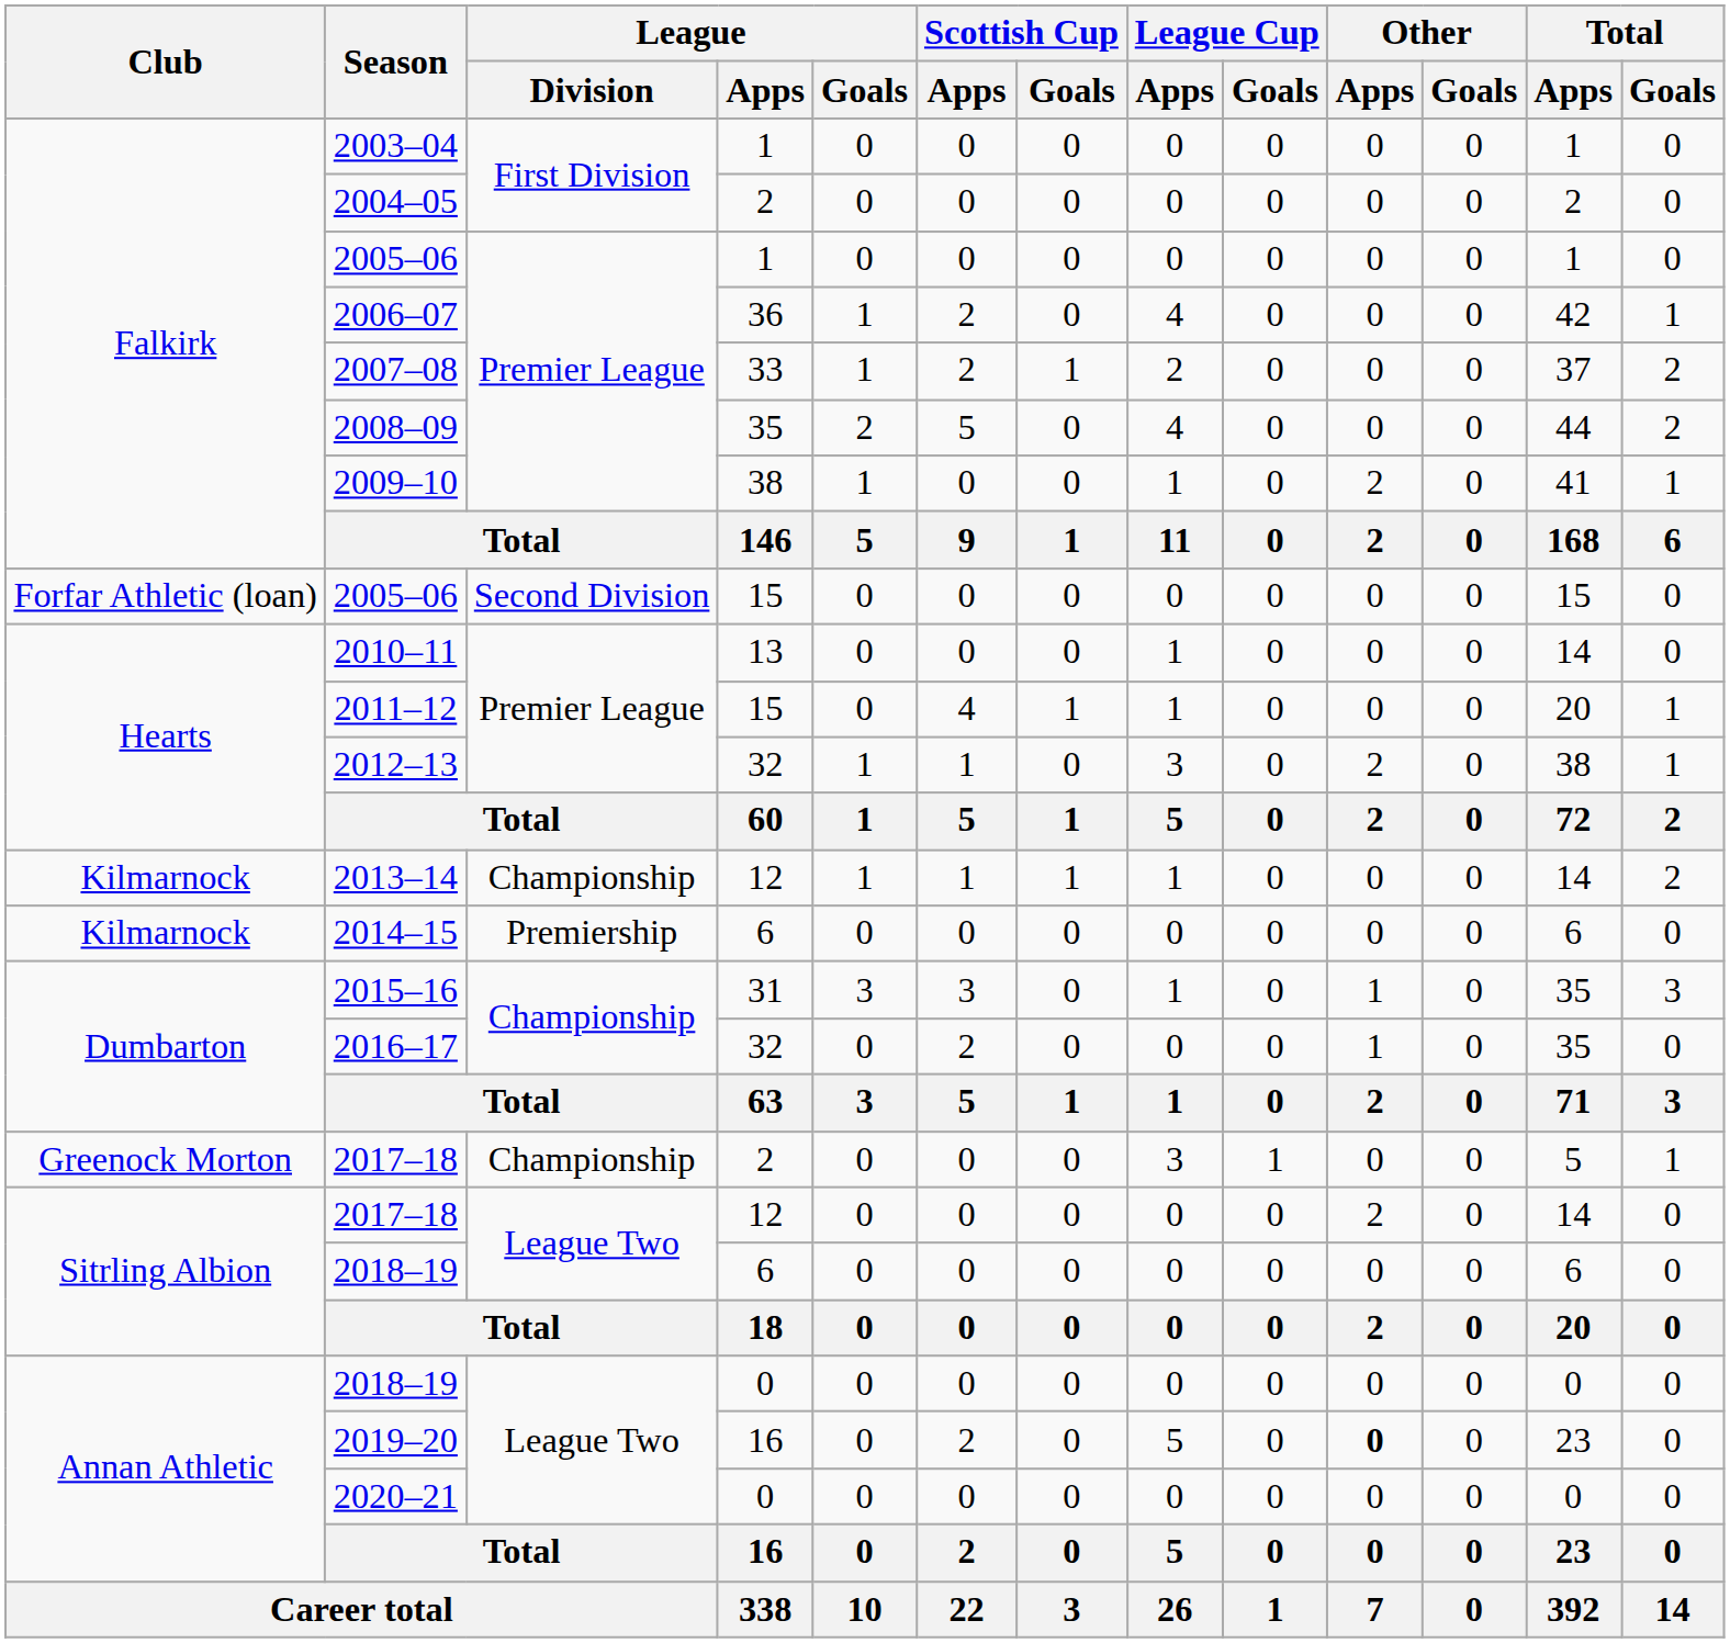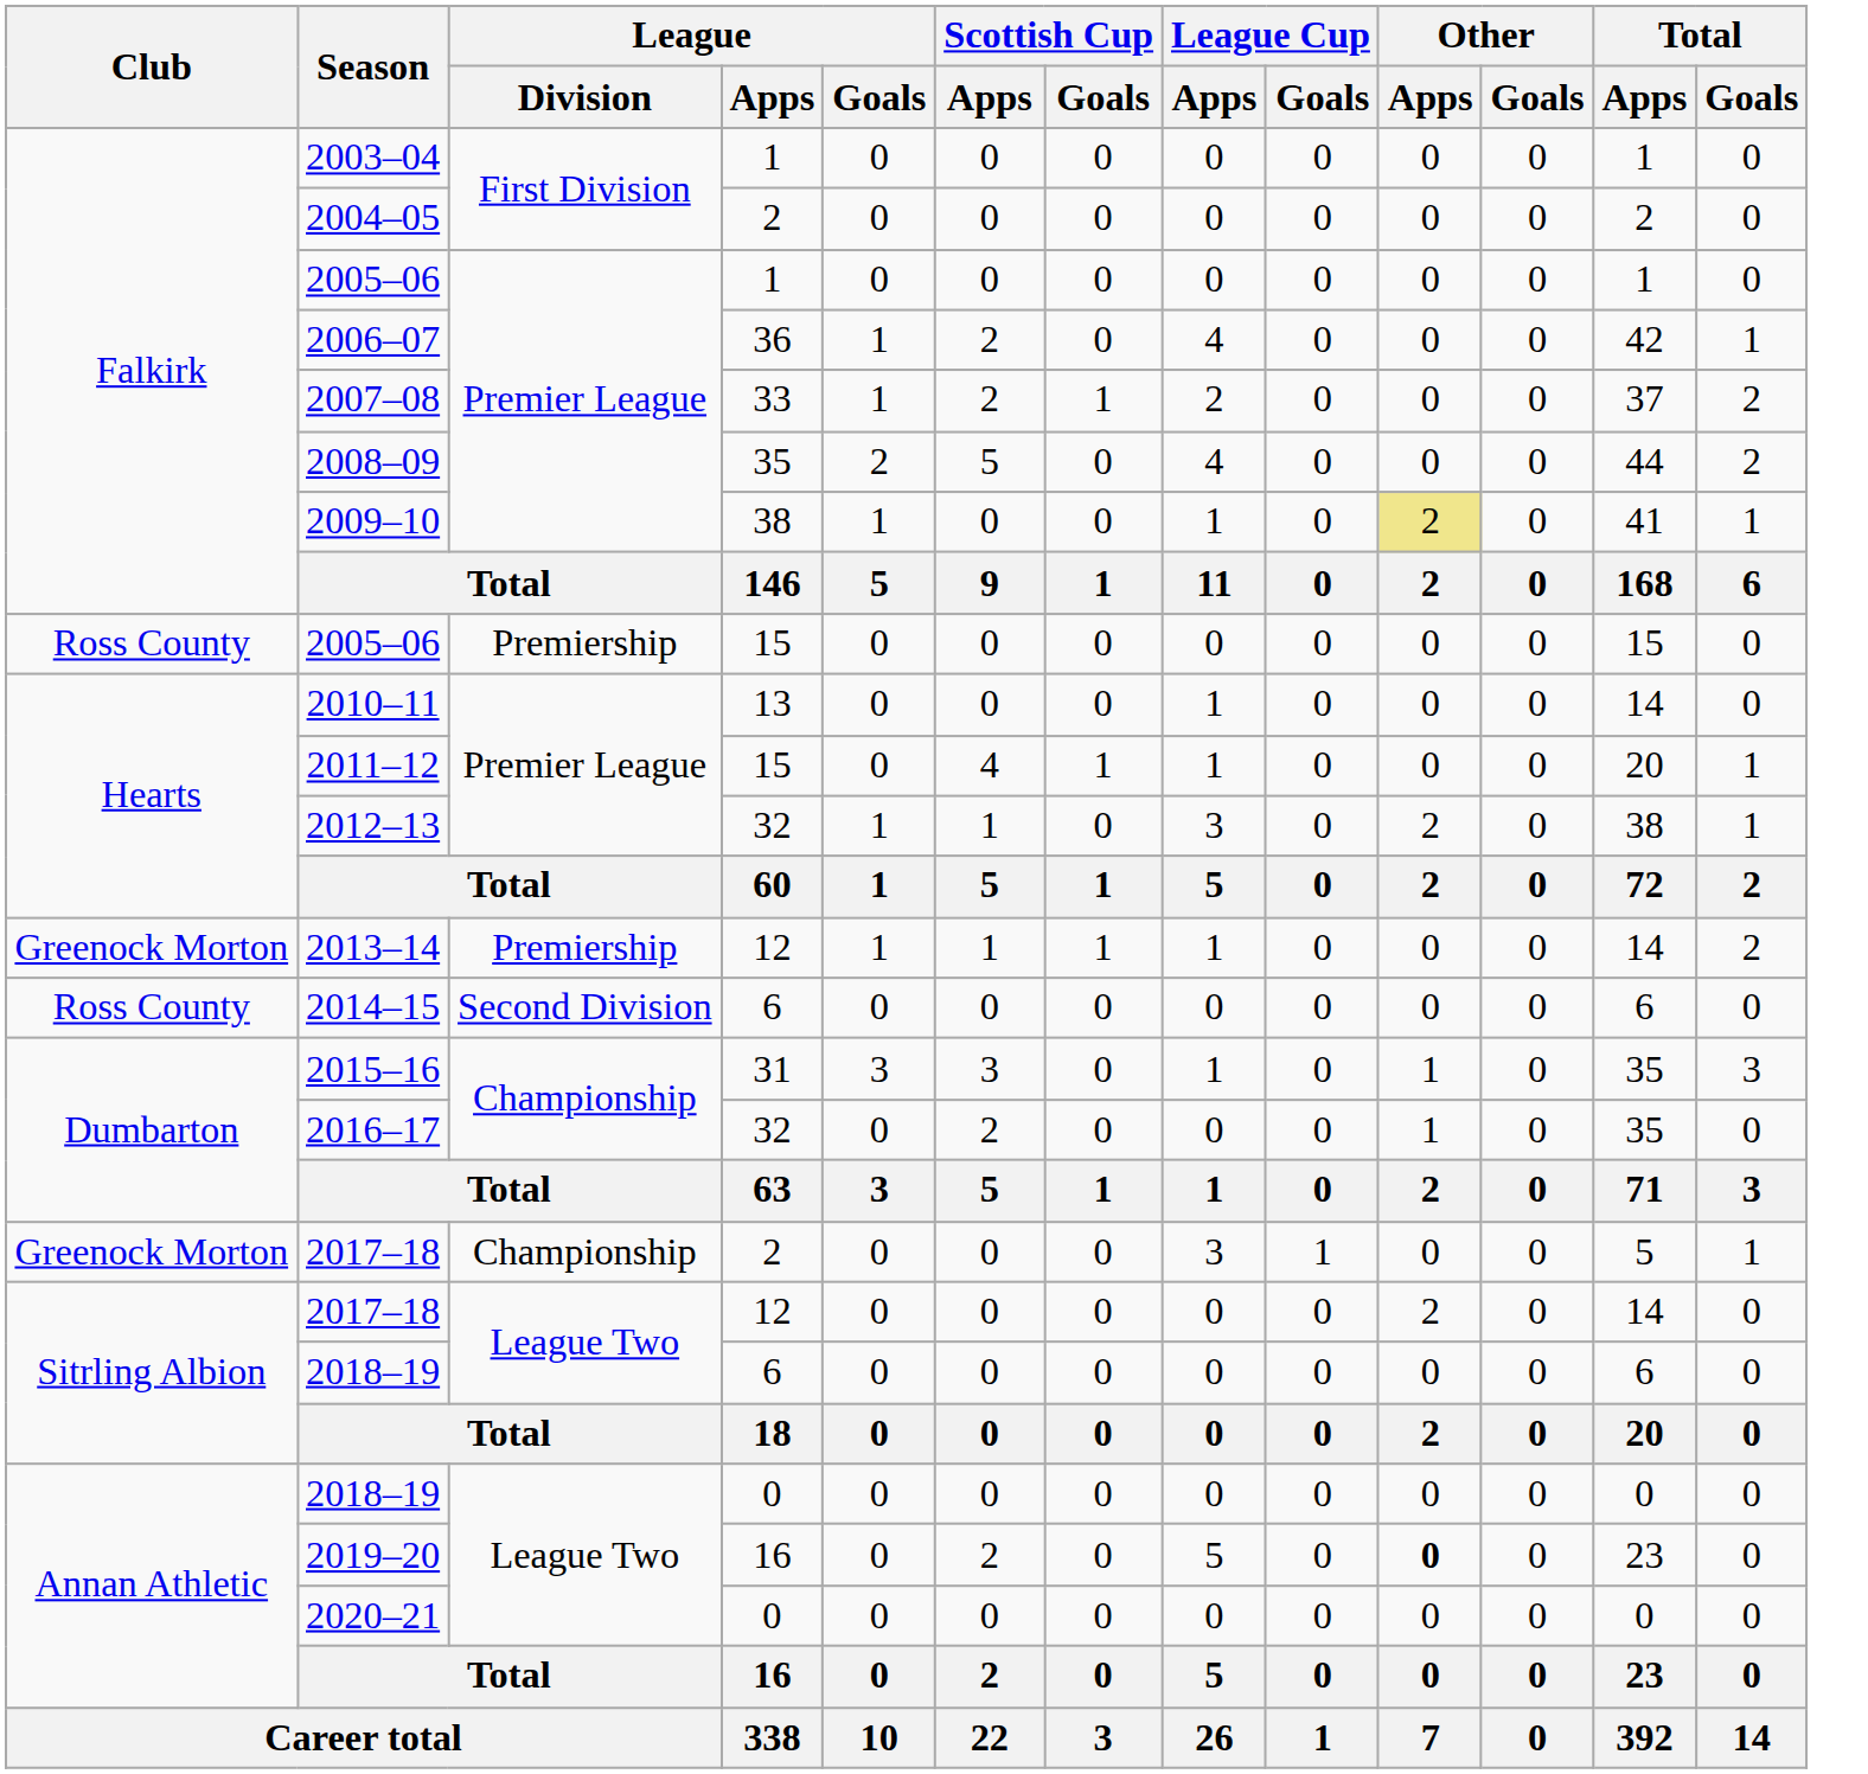2009–10 | Other / Apps: no background -> khaki background
2005–06 / 15 | Club: Forfar Athletic (loan) -> Ross County
2005–06 / 15 | League / Division: Second Division -> Premiership
2013–14 | Club: Kilmarnock -> Greenock Morton
2013–14 | League / Division: Championship -> Premiership
2014–15 | Club: Kilmarnock -> Ross County
2014–15 | League / Division: Premiership -> Second Division
